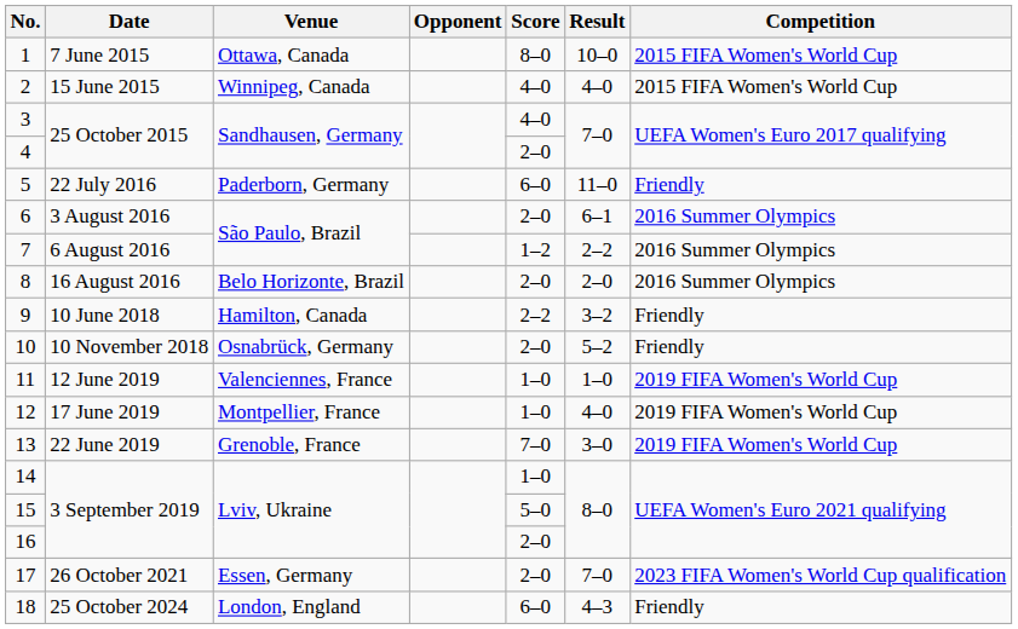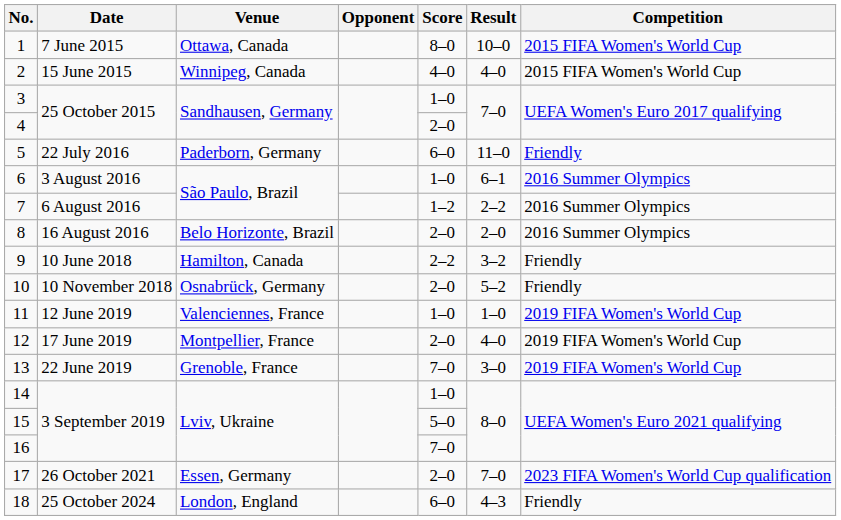3 | Score: 4–0 -> 1–0
6 | Score: 2–0 -> 1–0
12 | Score: 1–0 -> 2–0
16 | Score: 2–0 -> 7–0
